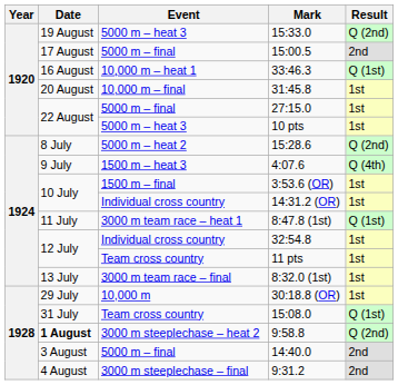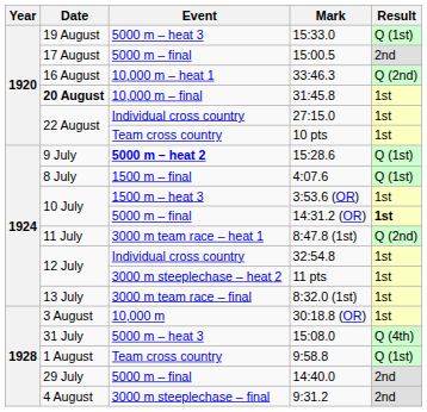15:33.0 | Result: Q (2nd) -> Q (1st)
33:46.3 | Result: Q (1st) -> Q (2nd)
31:45.8 | Date: normal -> bold
27:15.0 | Event: 5000 m – final -> Individual cross country
10 pts | Event: 5000 m – heat 3 -> Team cross country
15:28.6 | Date: 8 July -> 9 July
15:28.6 | Event: normal -> bold
15:28.6 | Result: Q (2nd) -> Q (1st)
4:07.6 | Date: 9 July -> 8 July
4:07.6 | Event: 1500 m – heat 3 -> 1500 m – final
4:07.6 | Result: Q (4th) -> Q (1st)
3:53.6 (OR) | Event: 1500 m – final -> 1500 m – heat 3
14:31.2 (OR) | Event: Individual cross country -> 5000 m – final
14:31.2 (OR) | Result: normal -> bold
8:47.8 (1st) | Result: Q (1st) -> Q (2nd)
11 pts | Event: Team cross country -> 3000 m steeplechase – heat 2
30:18.8 (OR) | Date: 29 July -> 3 August
15:08.0 | Event: Team cross country -> 5000 m – heat 3
15:08.0 | Result: Q (1st) -> Q (4th)
9:58.8 | Date: bold -> normal
9:58.8 | Event: 3000 m steeplechase – heat 2 -> Team cross country
9:58.8 | Result: Q (2nd) -> Q (1st)
14:40.0 | Date: 3 August -> 29 July
